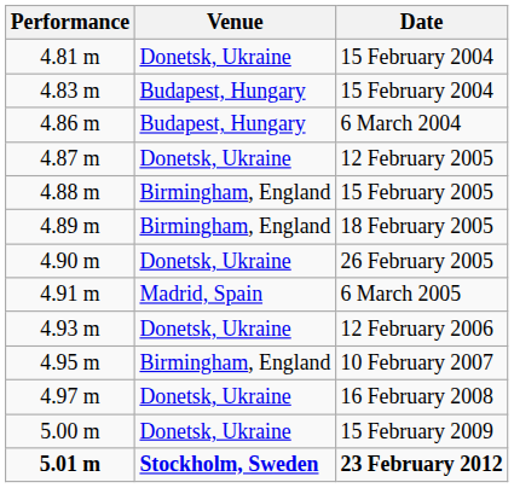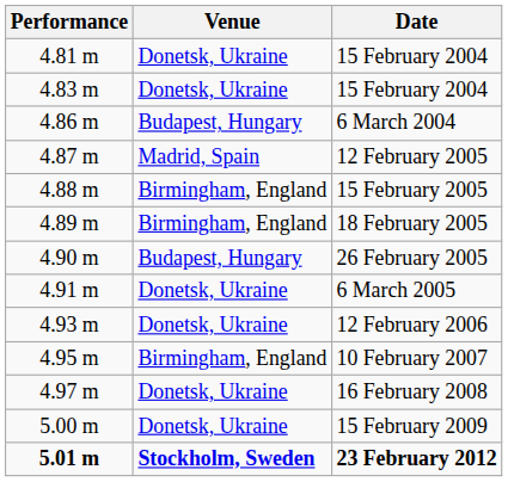4.83 m / 15 February 2004 | Venue: Budapest, Hungary -> Donetsk, Ukraine
12 February 2005 | Venue: Donetsk, Ukraine -> Madrid, Spain
26 February 2005 | Venue: Donetsk, Ukraine -> Budapest, Hungary
6 March 2005 | Venue: Madrid, Spain -> Donetsk, Ukraine
